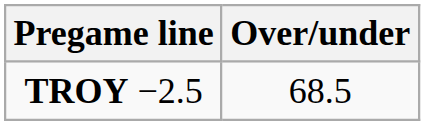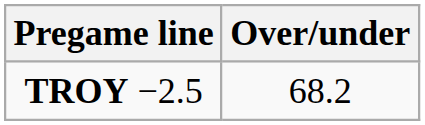TROY −2.5 | Over/under: 68.5 -> 68.2
